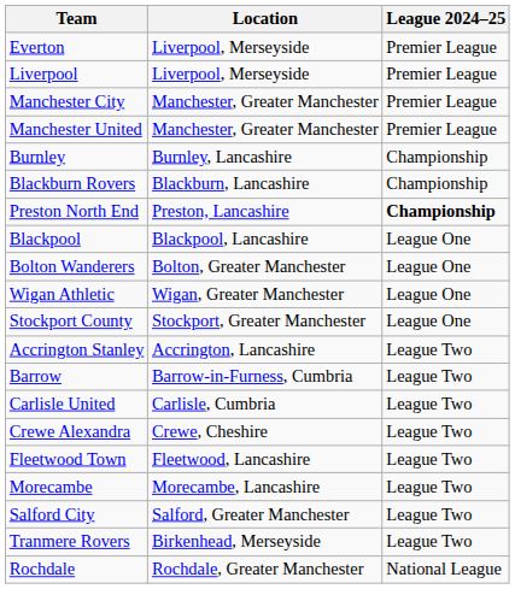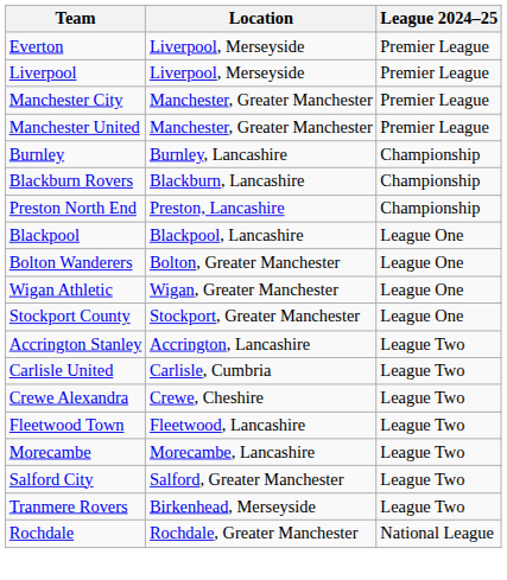Preston North End | League 2024–25: bold -> normal
- row: Barrow | Barrow-in-Furness, Cumbria | League Two
